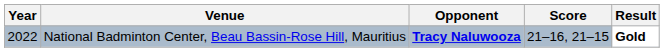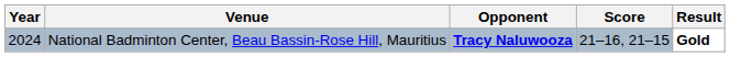National Badminton Center, Beau Bassin-Rose Hill, Mauritius | Year: 2022 -> 2024
